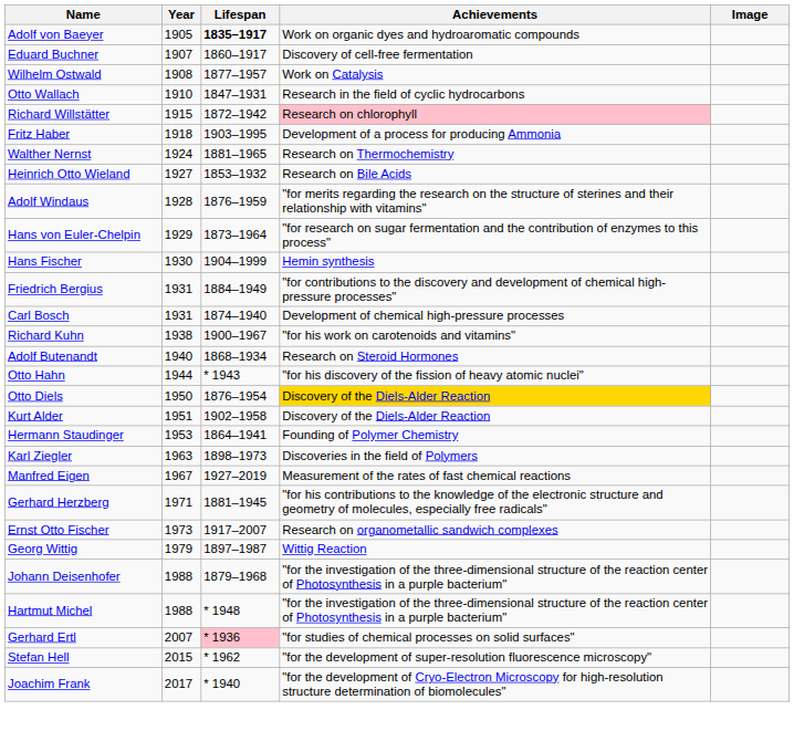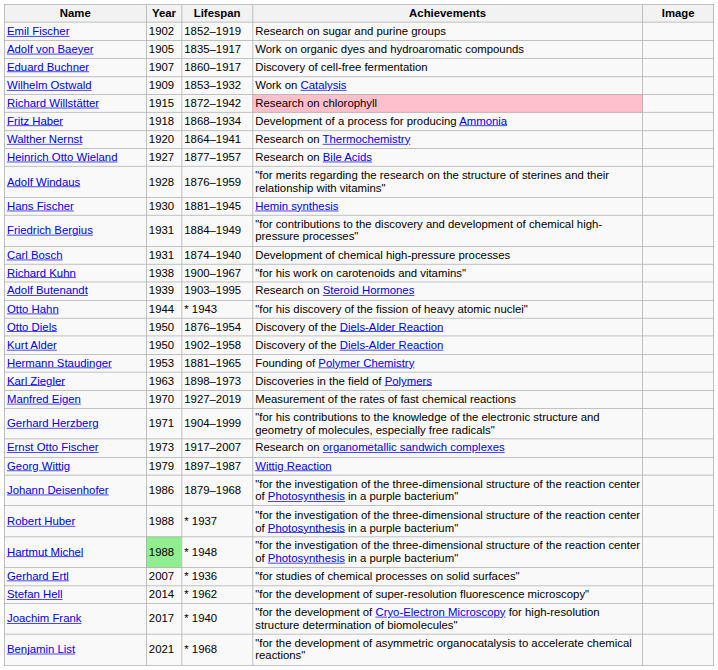+ row: Emil Fischer | 1902 | 1852–1919 | Research on sugar and purine groups
Adolf von Baeyer | Lifespan: bold -> normal
Wilhelm Ostwald | Year: 1908 -> 1909
Wilhelm Ostwald | Lifespan: 1877–1957 -> 1853–1932
- row: Otto Wallach | 1910 | 1847–1931 | Research in the field of cyclic hydrocarbons
Fritz Haber | Lifespan: 1903–1995 -> 1868–1934
Walther Nernst | Year: 1924 -> 1920
Walther Nernst | Lifespan: 1881–1965 -> 1864–1941
Heinrich Otto Wieland | Lifespan: 1853–1932 -> 1877–1957
- row: Hans von Euler-Chelpin | 1929 | 1873–1964 | "for research on sugar fermentation and the contribution of enzymes to this process"
Hans Fischer | Lifespan: 1904–1999 -> 1881–1945
Adolf Butenandt | Year: 1940 -> 1939
Adolf Butenandt | Lifespan: 1868–1934 -> 1903–1995
Otto Diels | Achievements: gold background -> no background
Kurt Alder | Year: 1951 -> 1950
Hermann Staudinger | Lifespan: 1864–1941 -> 1881–1965
Manfred Eigen | Year: 1967 -> 1970
Gerhard Herzberg | Lifespan: 1881–1945 -> 1904–1999
Johann Deisenhofer | Year: 1988 -> 1986
+ row: Robert Huber | 1988 | * 1937 | "for the investigation of the three-dimensional structure of the reaction center of Photosynthesis in a purple bacterium"
Hartmut Michel | Year: no background -> lightgreen background
Gerhard Ertl | Lifespan: pink background -> no background
Stefan Hell | Year: 2015 -> 2014
+ row: Benjamin List | 2021 | * 1968 | "for the development of asymmetric organocatalysis to accelerate chemical reactions"
